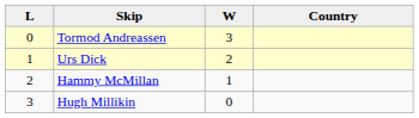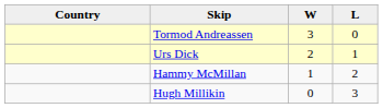columns swapped: Country <-> L
